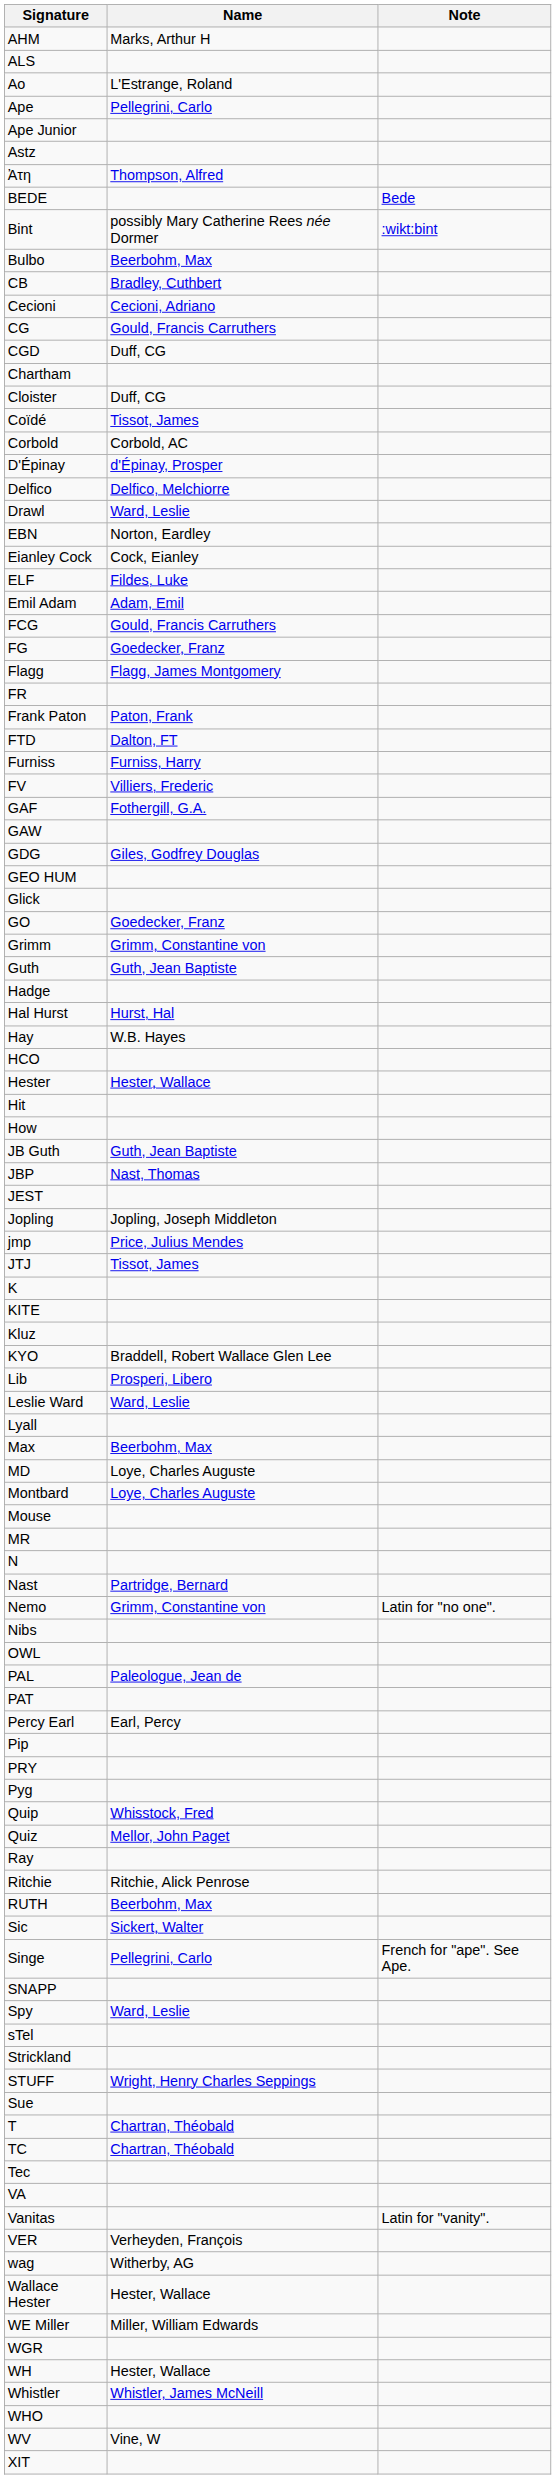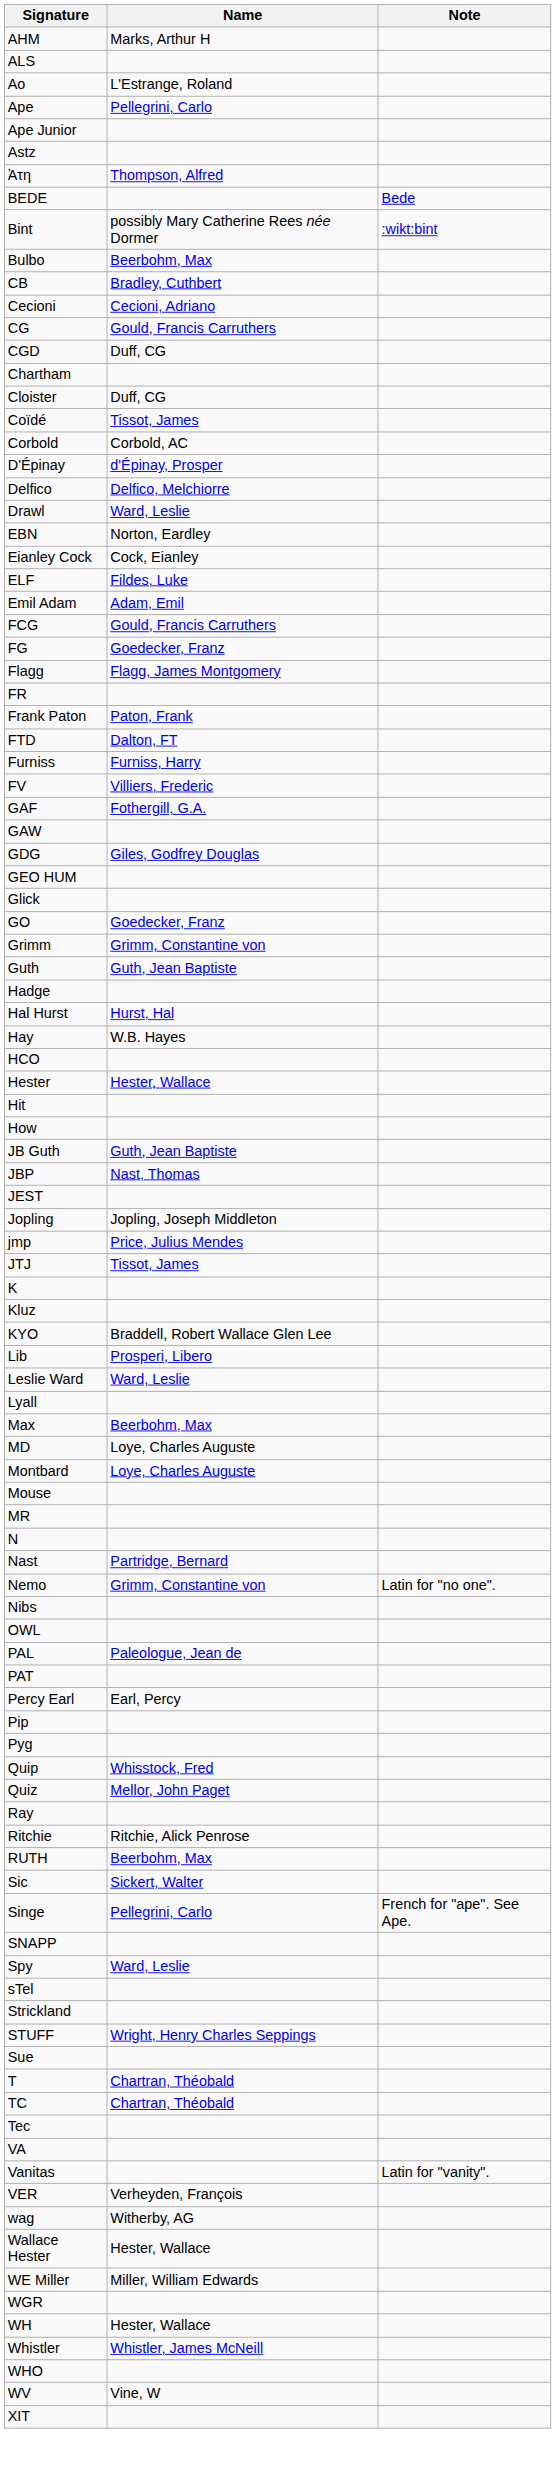- row: KITE
- row: PRY
